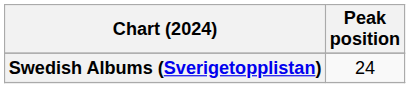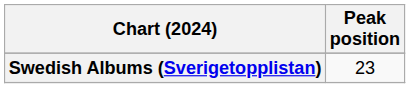Swedish Albums (Sverigetopplistan) | Peak position: 24 -> 23
